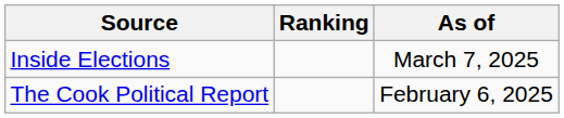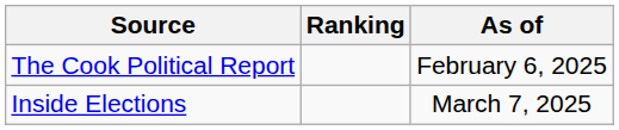rows swapped: The Cook Political Report <-> Inside Elections
